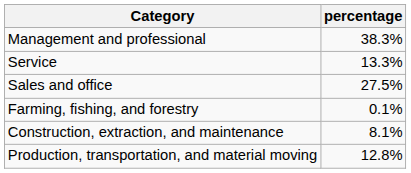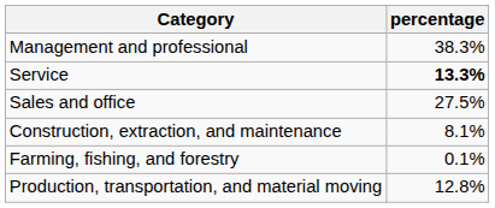Service | percentage: normal -> bold
rows swapped: Farming, fishing, and forestry <-> Construction, extraction, and maintenance
